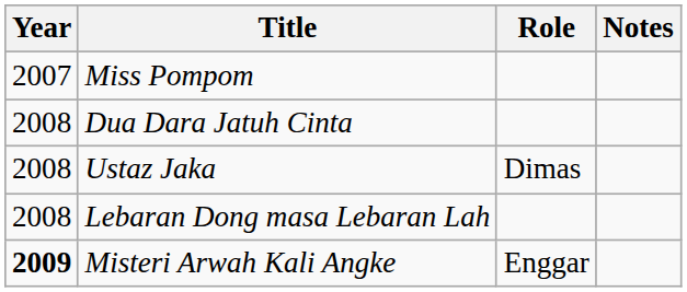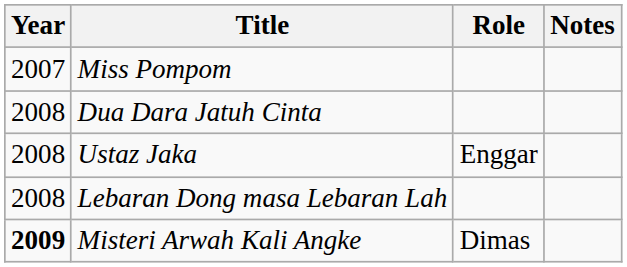Ustaz Jaka | Role: Dimas -> Enggar
Misteri Arwah Kali Angke | Role: Enggar -> Dimas
